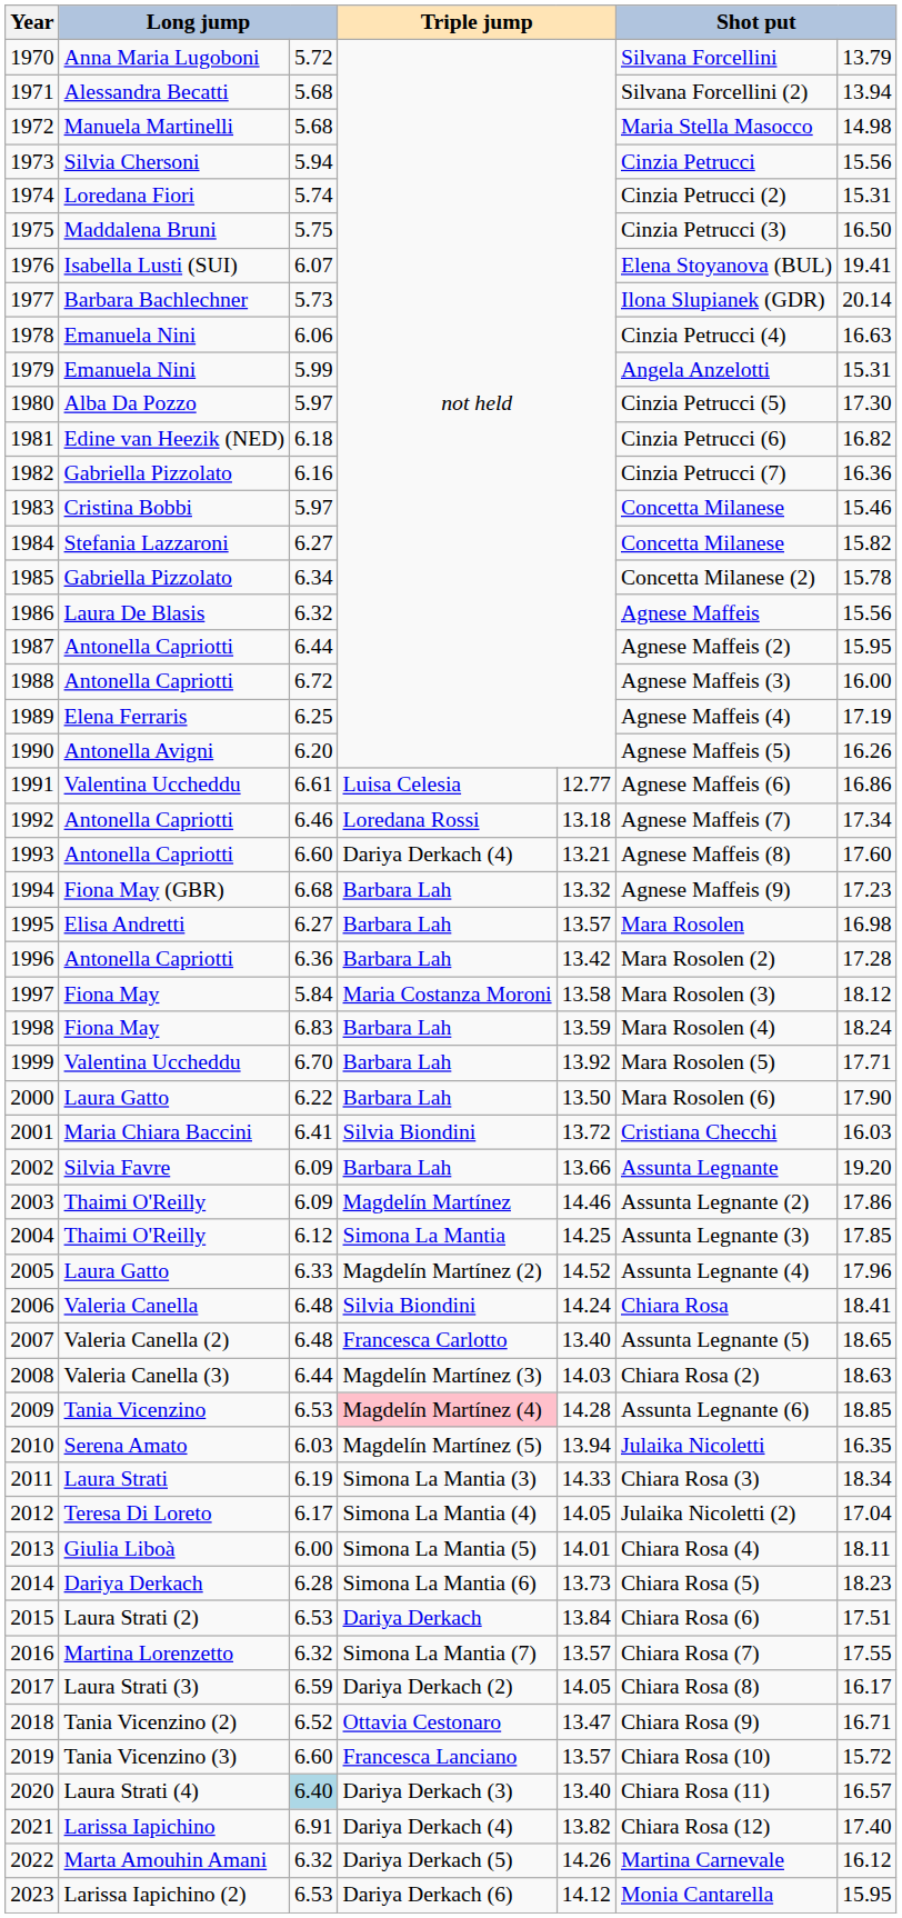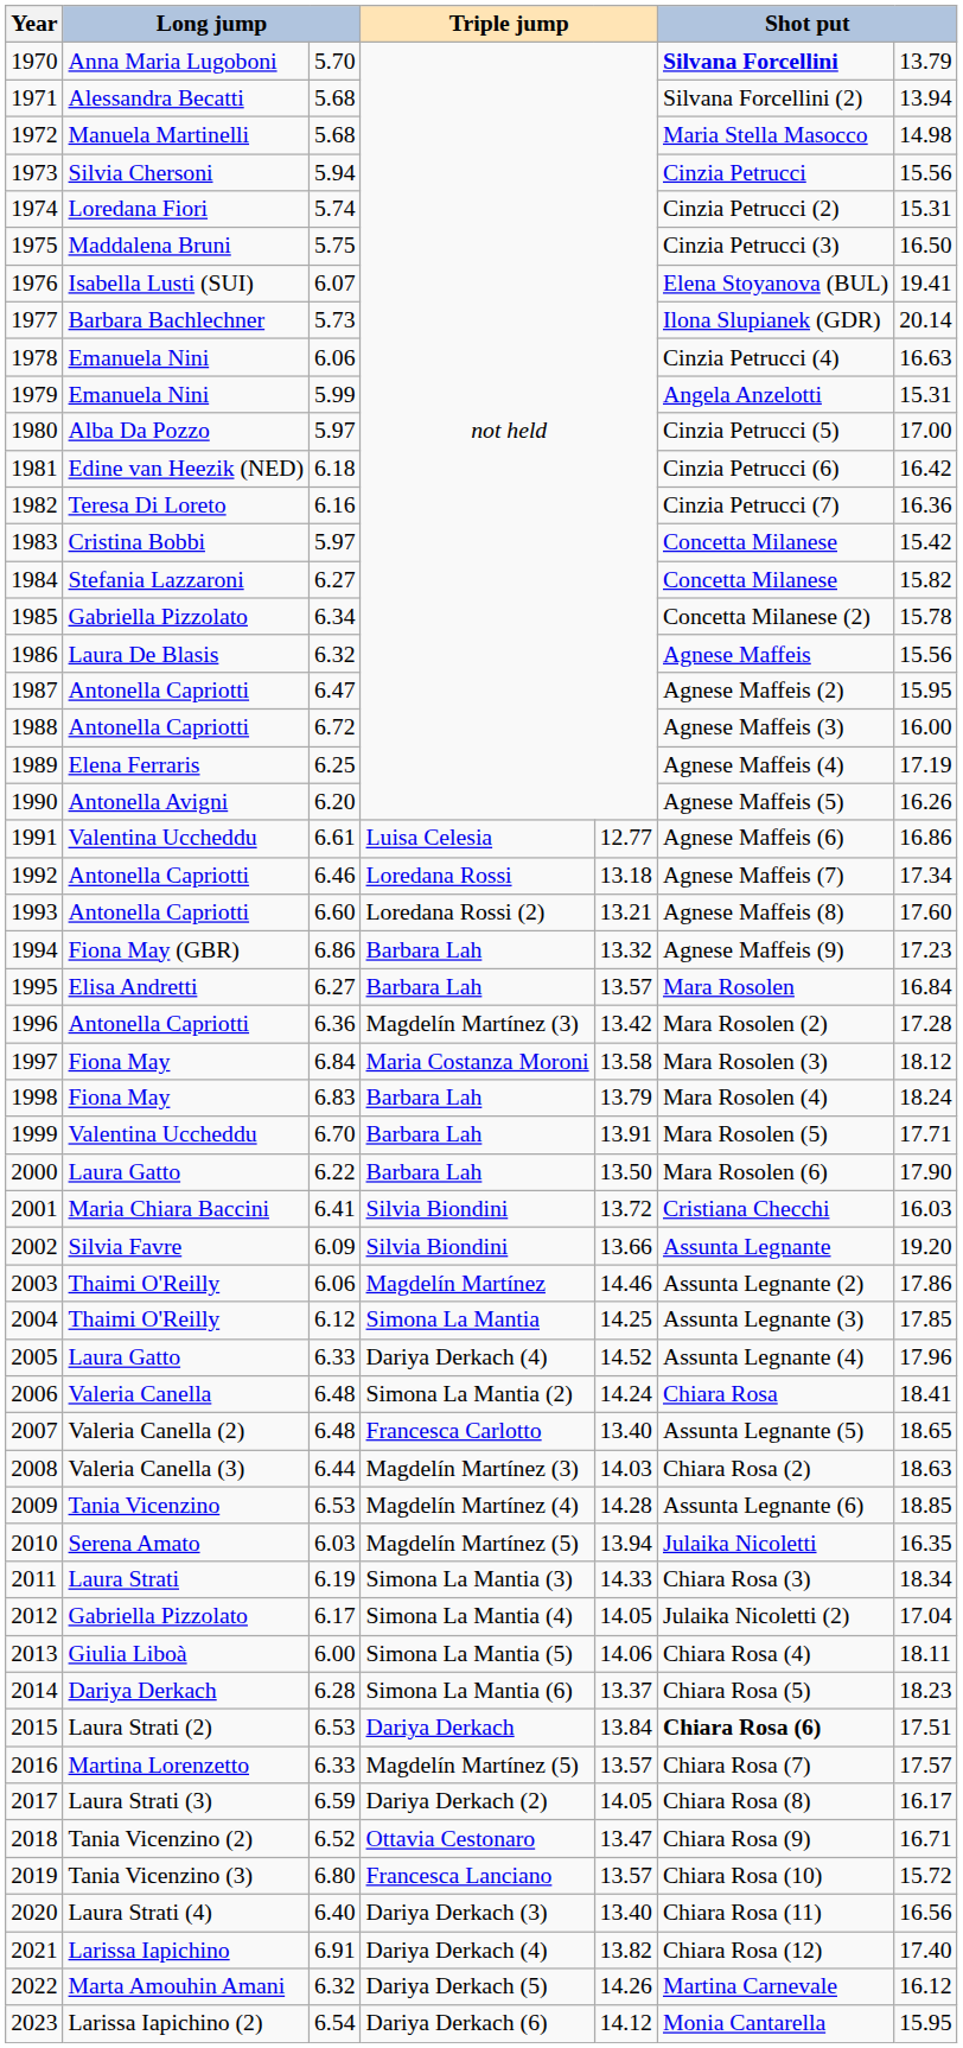1970 | column 3: 5.72 -> 5.70
1970 | column 6: normal -> bold
1980 | column 7: 17.30 -> 17.00
1981 | column 7: 16.82 -> 16.42
1982 | column 2: Gabriella Pizzolato -> Teresa Di Loreto
1983 | column 7: 15.46 -> 15.42
1987 | column 3: 6.44 -> 6.47
1993 | column 4: Dariya Derkach (4) -> Loredana Rossi (2)
1994 | column 3: 6.68 -> 6.86
1995 | column 7: 16.98 -> 16.84
1996 | column 4: Barbara Lah -> Magdelín Martínez (3)
1997 | column 3: 5.84 -> 6.84
1998 | column 5: 13.59 -> 13.79
1999 | column 5: 13.92 -> 13.91
2002 | column 4: Barbara Lah -> Silvia Biondini
2003 | column 3: 6.09 -> 6.06
2005 | column 4: Magdelín Martínez (2) -> Dariya Derkach (4)
2006 | column 4: Silvia Biondini -> Simona La Mantia (2)
2009 | column 4: pink background -> no background
2012 | column 2: Teresa Di Loreto -> Gabriella Pizzolato
2013 | column 5: 14.01 -> 14.06
2014 | column 5: 13.73 -> 13.37
2015 | column 6: normal -> bold
2016 | column 3: 6.32 -> 6.33
2016 | column 4: Simona La Mantia (7) -> Magdelín Martínez (5)
2016 | column 7: 17.55 -> 17.57
2019 | column 3: 6.60 -> 6.80
2020 | column 3: lightblue background -> no background
2020 | column 7: 16.57 -> 16.56
2023 | column 3: 6.53 -> 6.54
